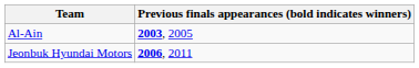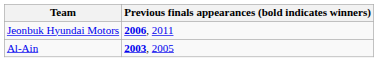rows swapped: Jeonbuk Hyundai Motors <-> Al-Ain
